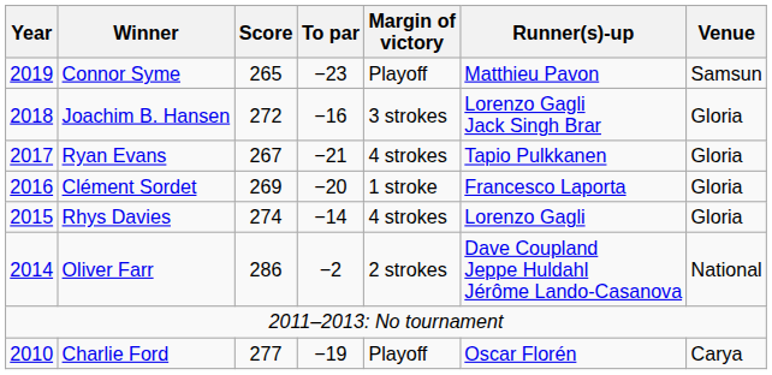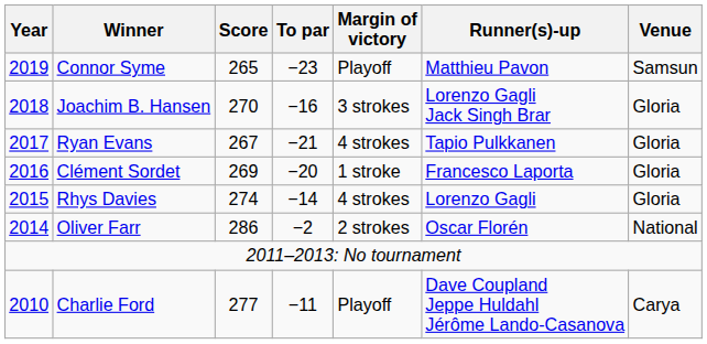Joachim B. Hansen | Score: 272 -> 270
Oliver Farr | Runner(s)-up: Dave Coupland Jeppe Huldahl Jérôme Lando-Casanova -> Oscar Florén
Charlie Ford | To par: −19 -> −11
Charlie Ford | Runner(s)-up: Oscar Florén -> Dave Coupland Jeppe Huldahl Jérôme Lando-Casanova
